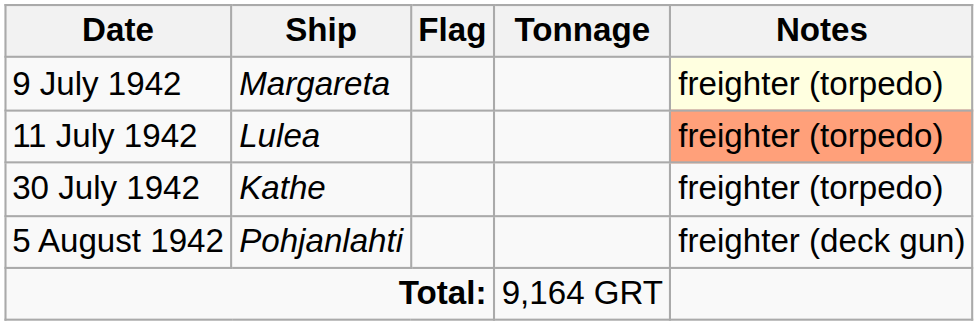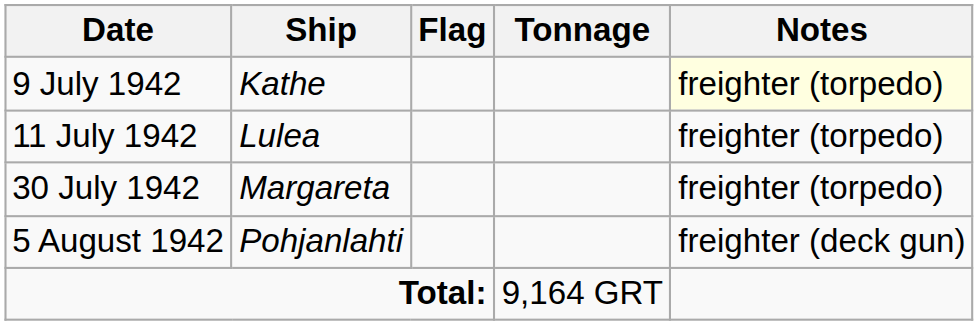9 July 1942 | Ship: Margareta -> Kathe
11 July 1942 | Notes: lightsalmon background -> no background
30 July 1942 | Ship: Kathe -> Margareta
